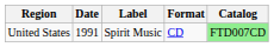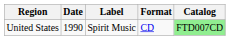United States | Date: 1991 -> 1990
